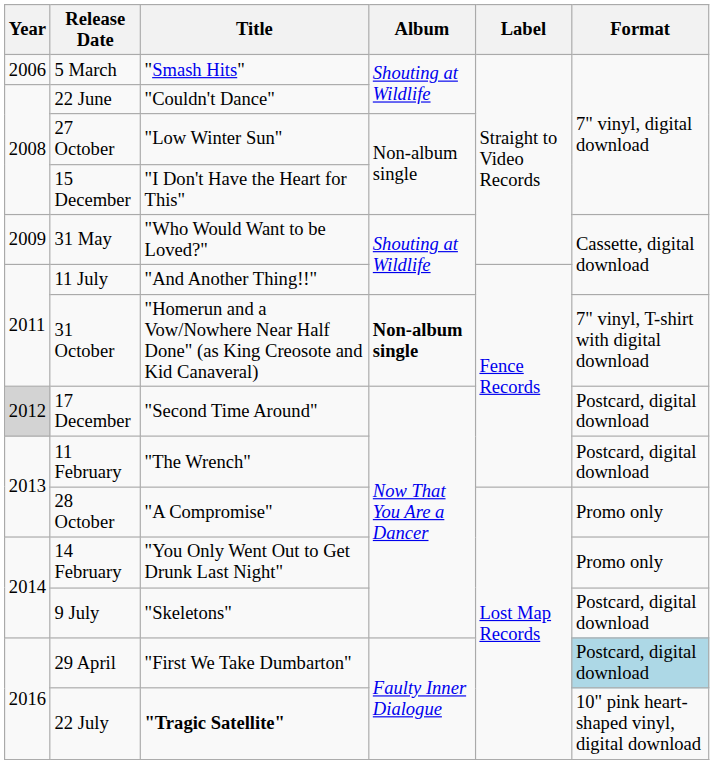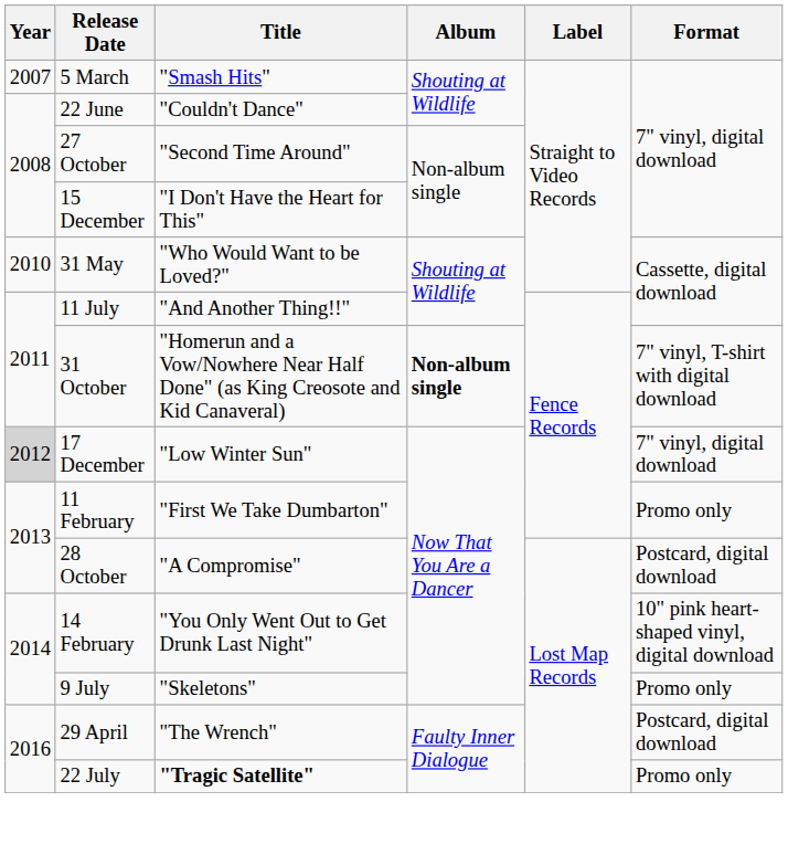5 March | Year: 2006 -> 2007
27 October | Title: "Low Winter Sun" -> "Second Time Around"
31 May | Year: 2009 -> 2010
17 December | Title: "Second Time Around" -> "Low Winter Sun"
17 December | Format: Postcard, digital download -> 7" vinyl, digital download
11 February | Title: "The Wrench" -> "First We Take Dumbarton"
11 February | Format: Postcard, digital download -> Promo only
28 October | Format: Promo only -> Postcard, digital download
14 February | Format: Promo only -> 10" pink heart-shaped vinyl, digital download
9 July | Format: Postcard, digital download -> Promo only
29 April | Title: "First We Take Dumbarton" -> "The Wrench"
29 April | Format: lightblue background -> no background
22 July | Format: 10" pink heart-shaped vinyl, digital download -> Promo only
